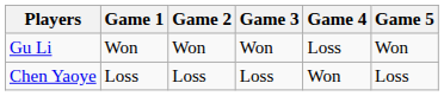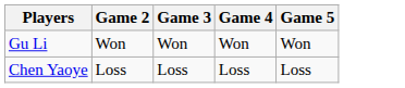- column: Game 1 | Won | Loss
Gu Li | Game 4: Loss -> Won
Chen Yaoye | Game 4: Won -> Loss
